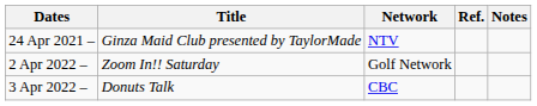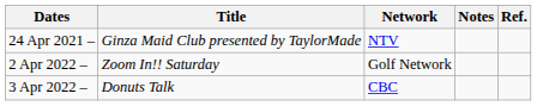columns swapped: Notes <-> Ref.
